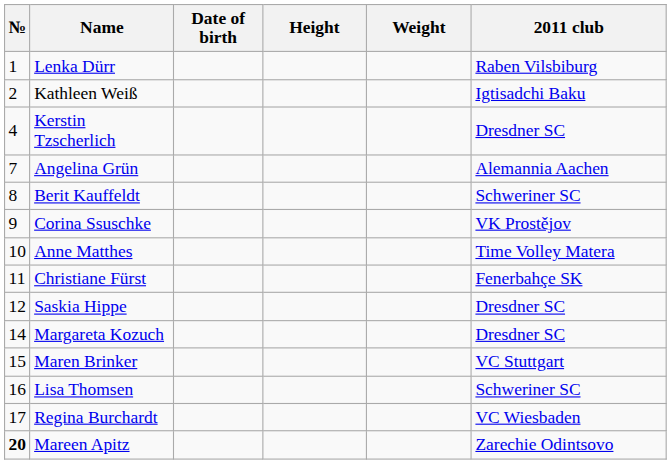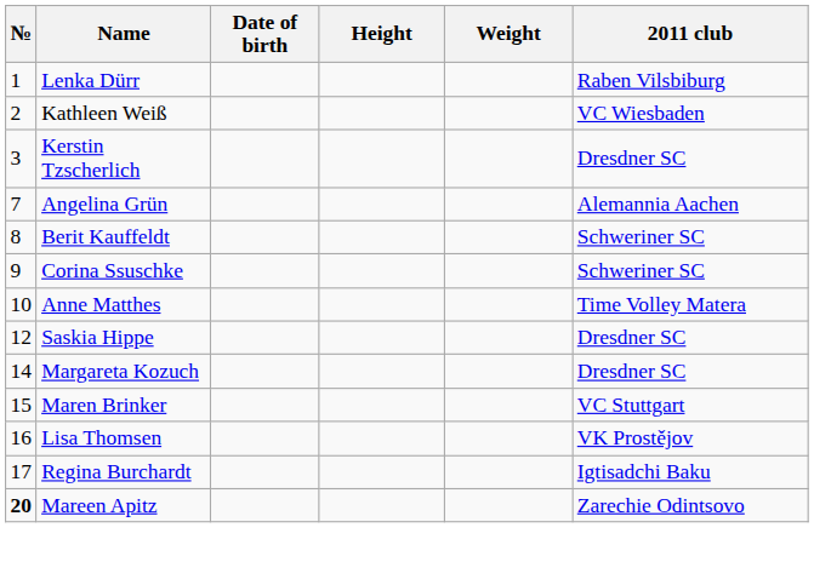Kathleen Weiß | 2011 club: Igtisadchi Baku -> VC Wiesbaden
Kerstin Tzscherlich | №: 4 -> 3
Corina Ssuschke | 2011 club: VK Prostějov -> Schweriner SC
- row: 11 | Christiane Fürst | Fenerbahçe SK
Lisa Thomsen | 2011 club: Schweriner SC -> VK Prostějov
Regina Burchardt | 2011 club: VC Wiesbaden -> Igtisadchi Baku
